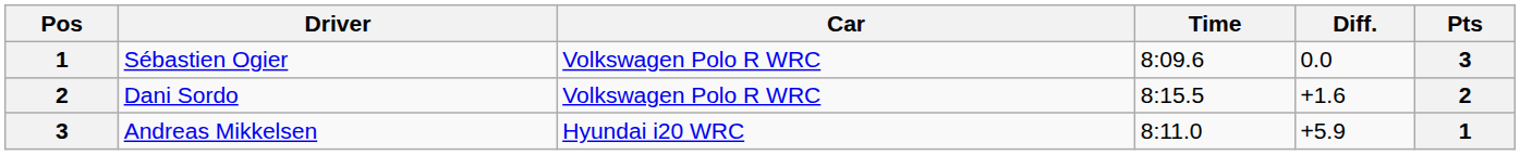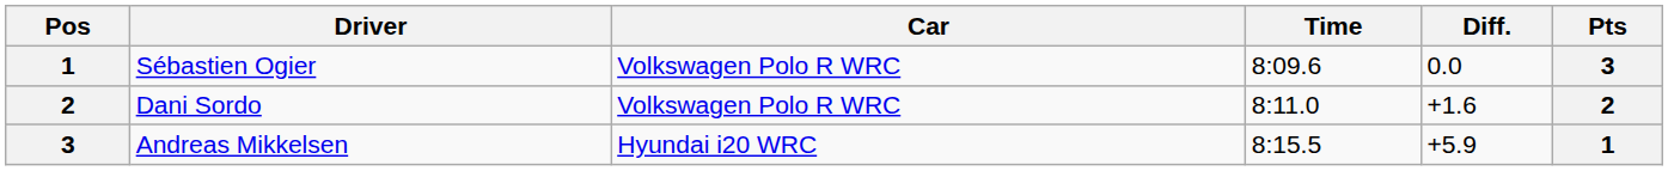Dani Sordo | Time: 8:15.5 -> 8:11.0
Andreas Mikkelsen | Time: 8:11.0 -> 8:15.5
